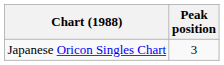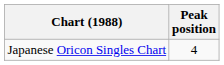Japanese Oricon Singles Chart | Peak position: 3 -> 4
